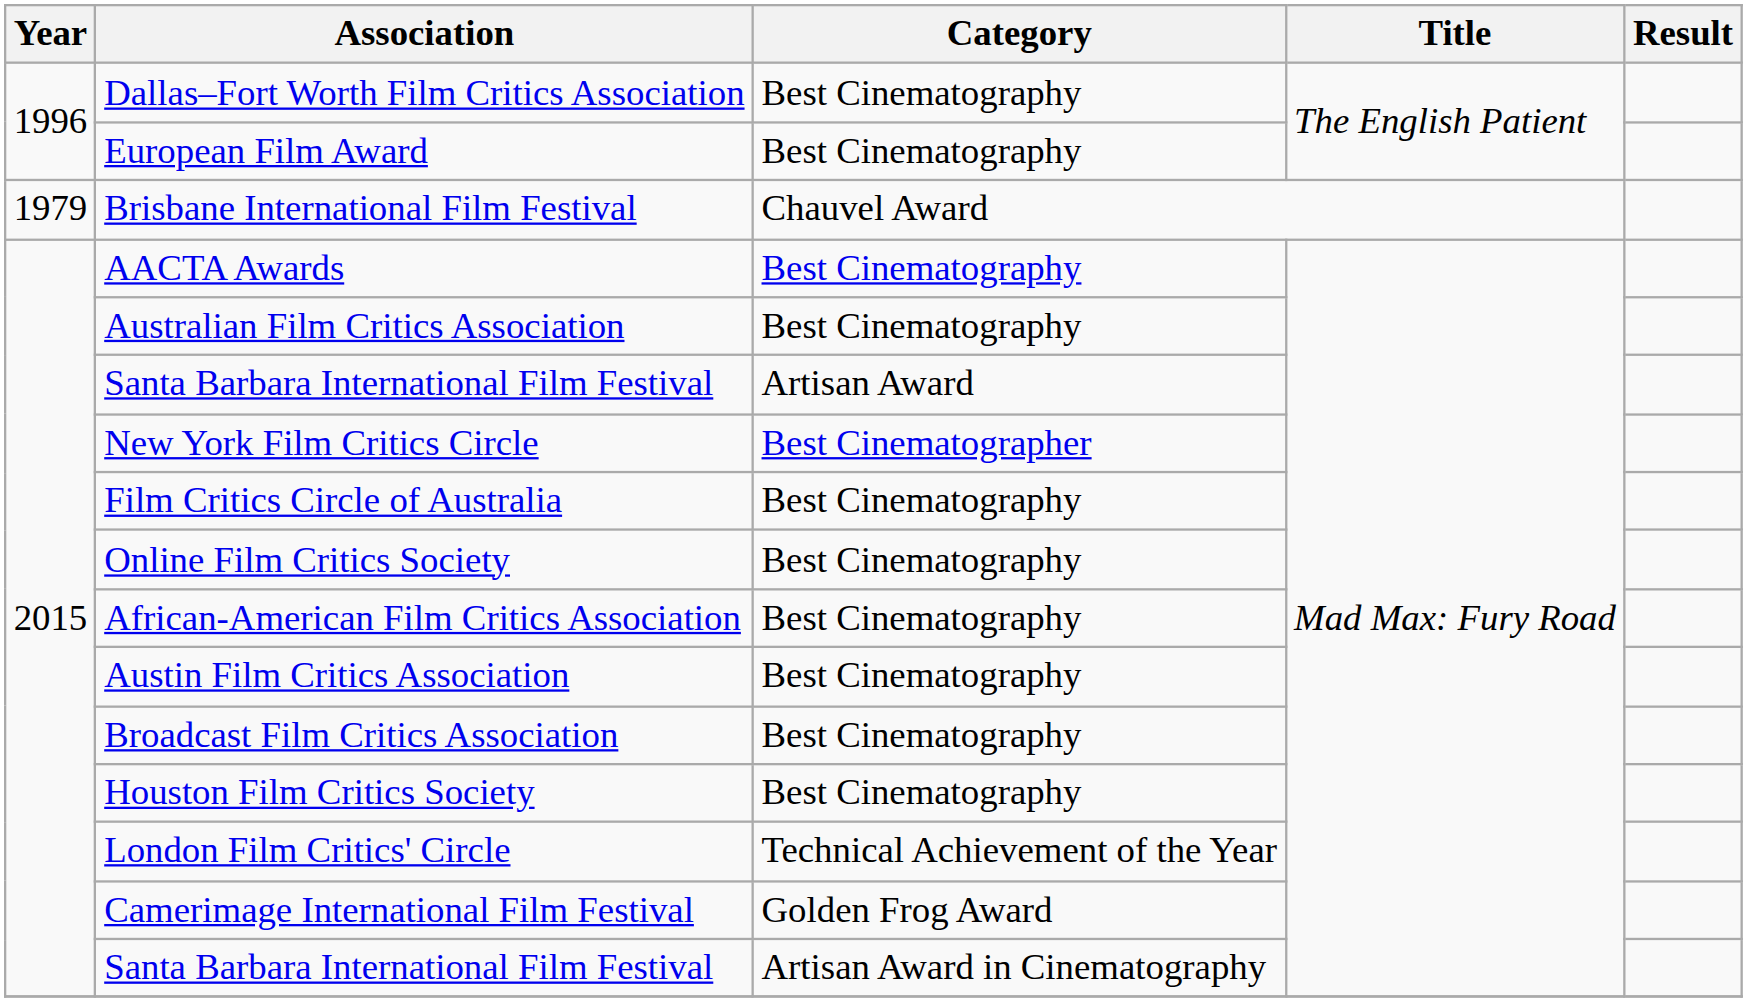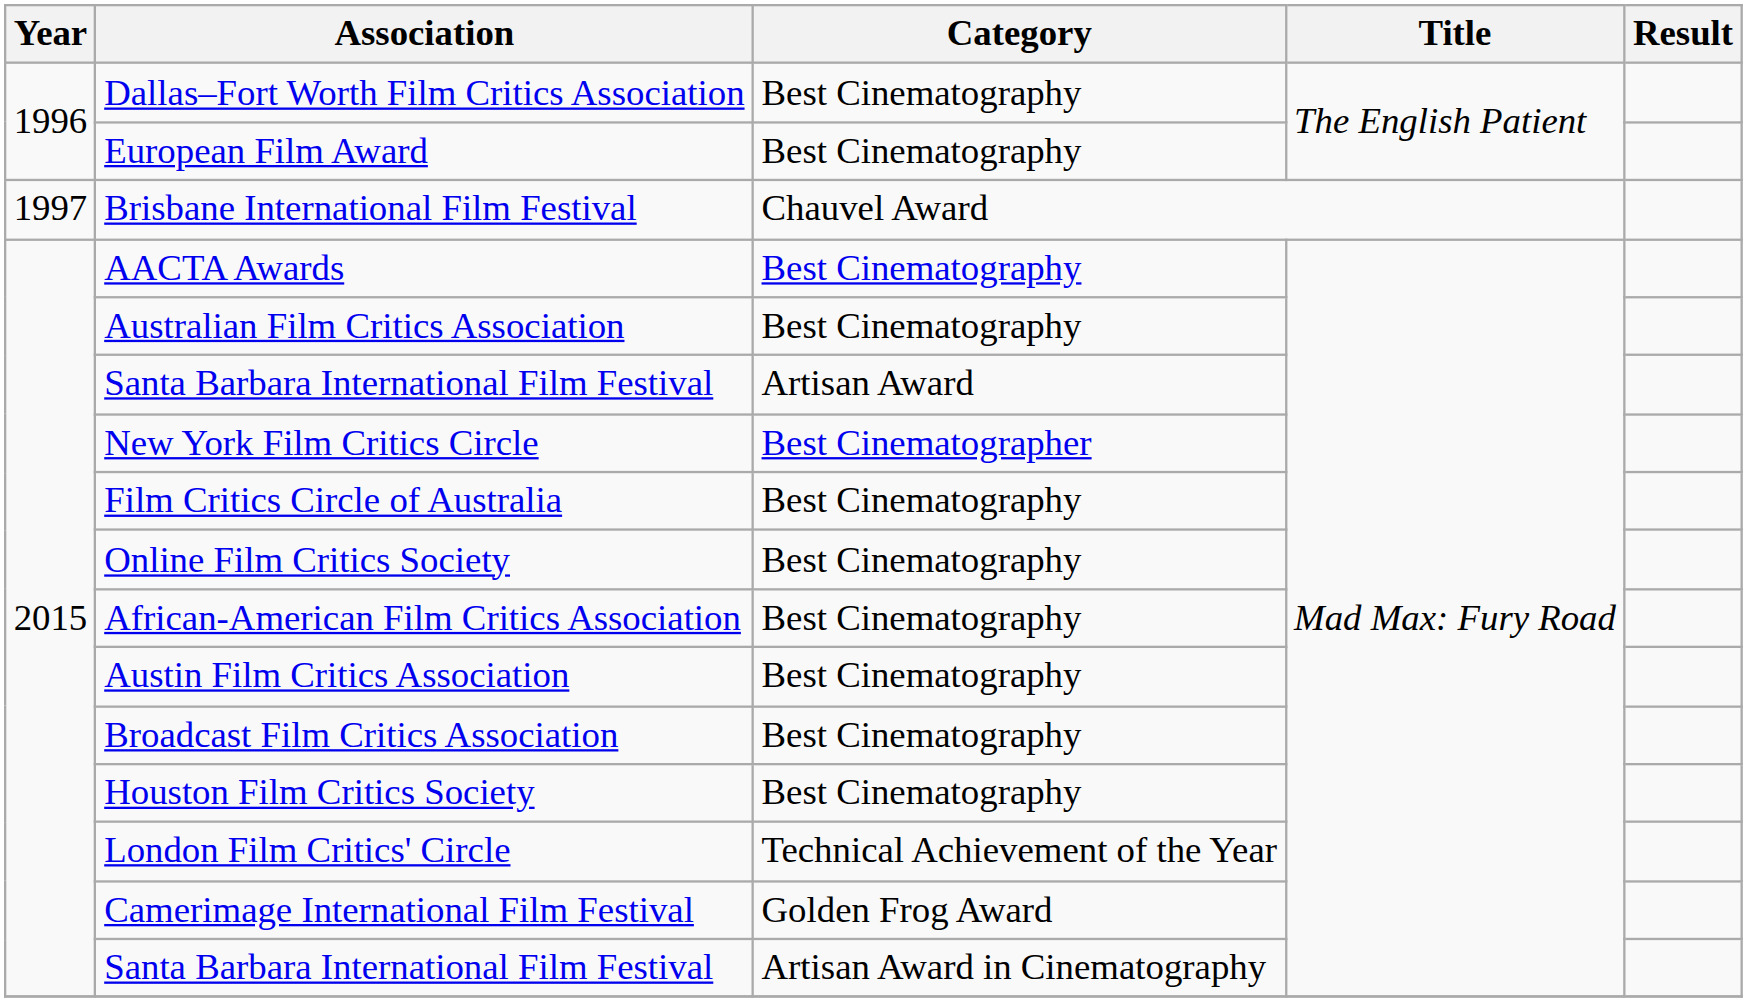Brisbane International Film Festival | Year: 1979 -> 1997
